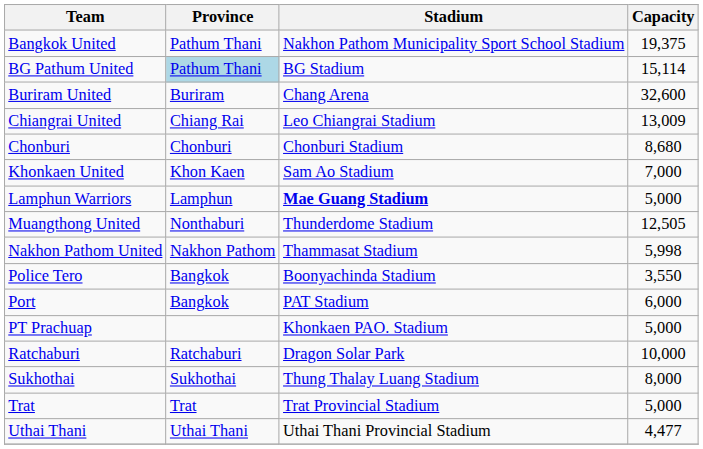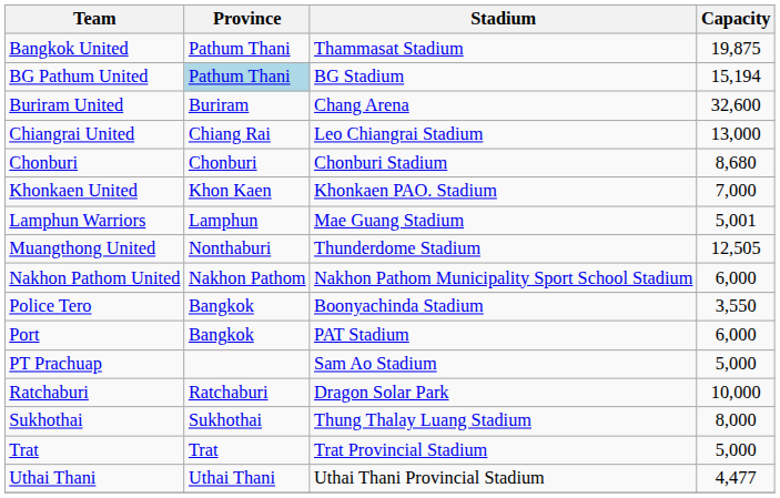Bangkok United | Stadium: Nakhon Pathom Municipality Sport School Stadium -> Thammasat Stadium
Bangkok United | Capacity: 19,375 -> 19,875
BG Pathum United | Capacity: 15,114 -> 15,194
Chiangrai United | Capacity: 13,009 -> 13,000
Khonkaen United | Stadium: Sam Ao Stadium -> Khonkaen PAO. Stadium
Lamphun Warriors | Stadium: bold -> normal
Lamphun Warriors | Capacity: 5,000 -> 5,001
Nakhon Pathom United | Stadium: Thammasat Stadium -> Nakhon Pathom Municipality Sport School Stadium
Nakhon Pathom United | Capacity: 5,998 -> 6,000
PT Prachuap | Stadium: Khonkaen PAO. Stadium -> Sam Ao Stadium
